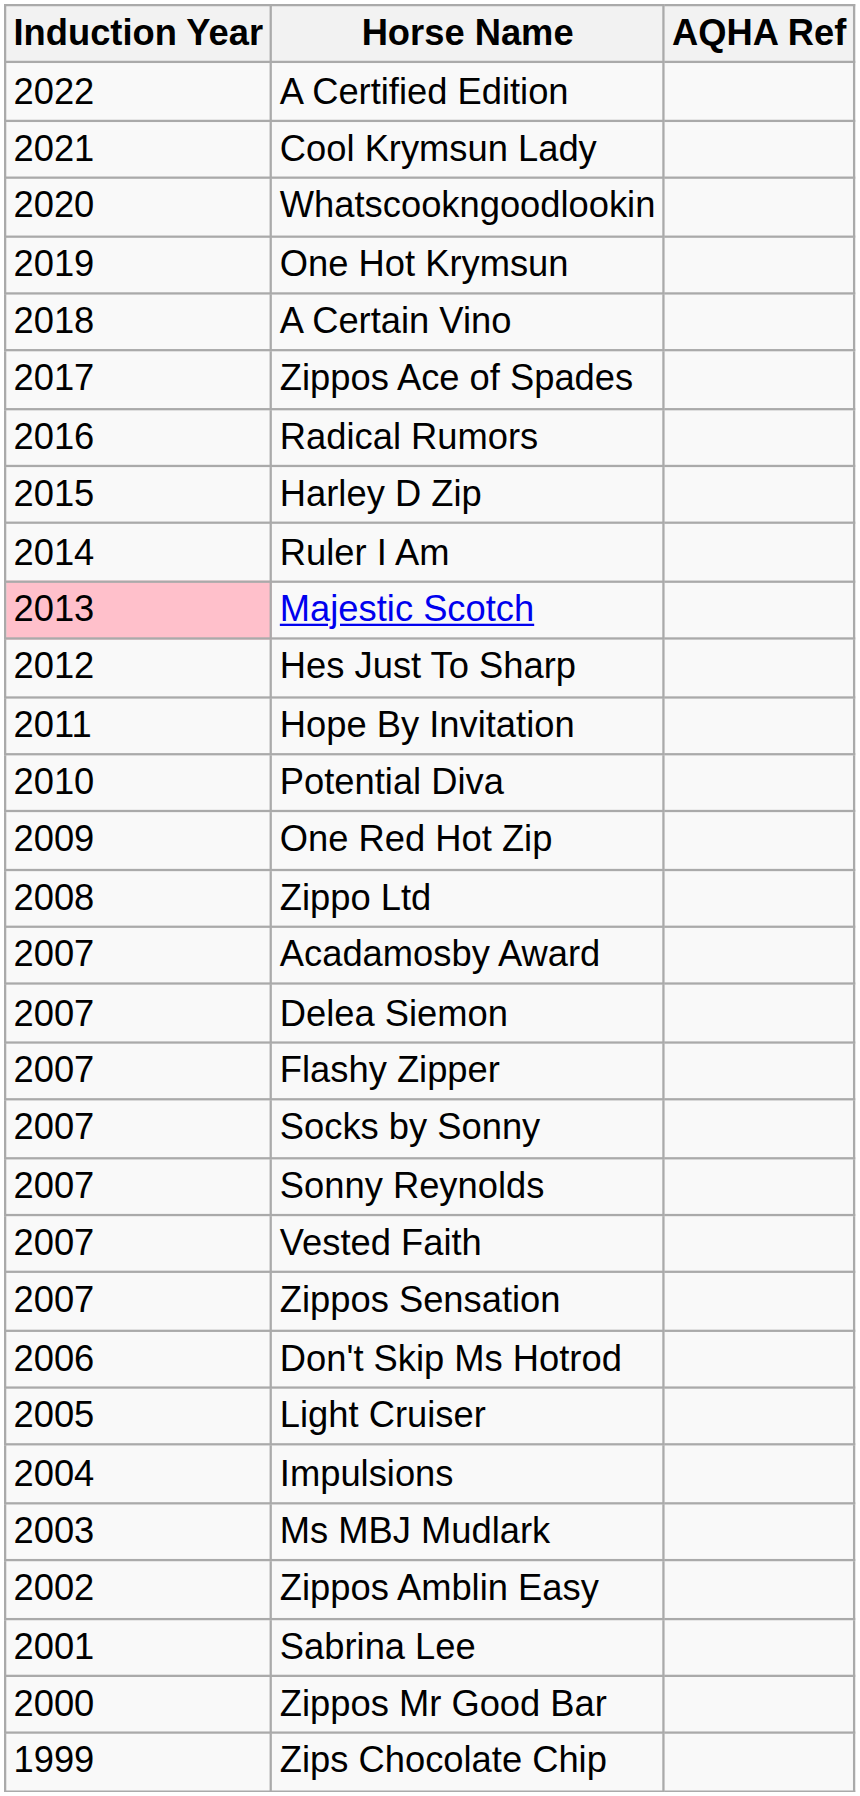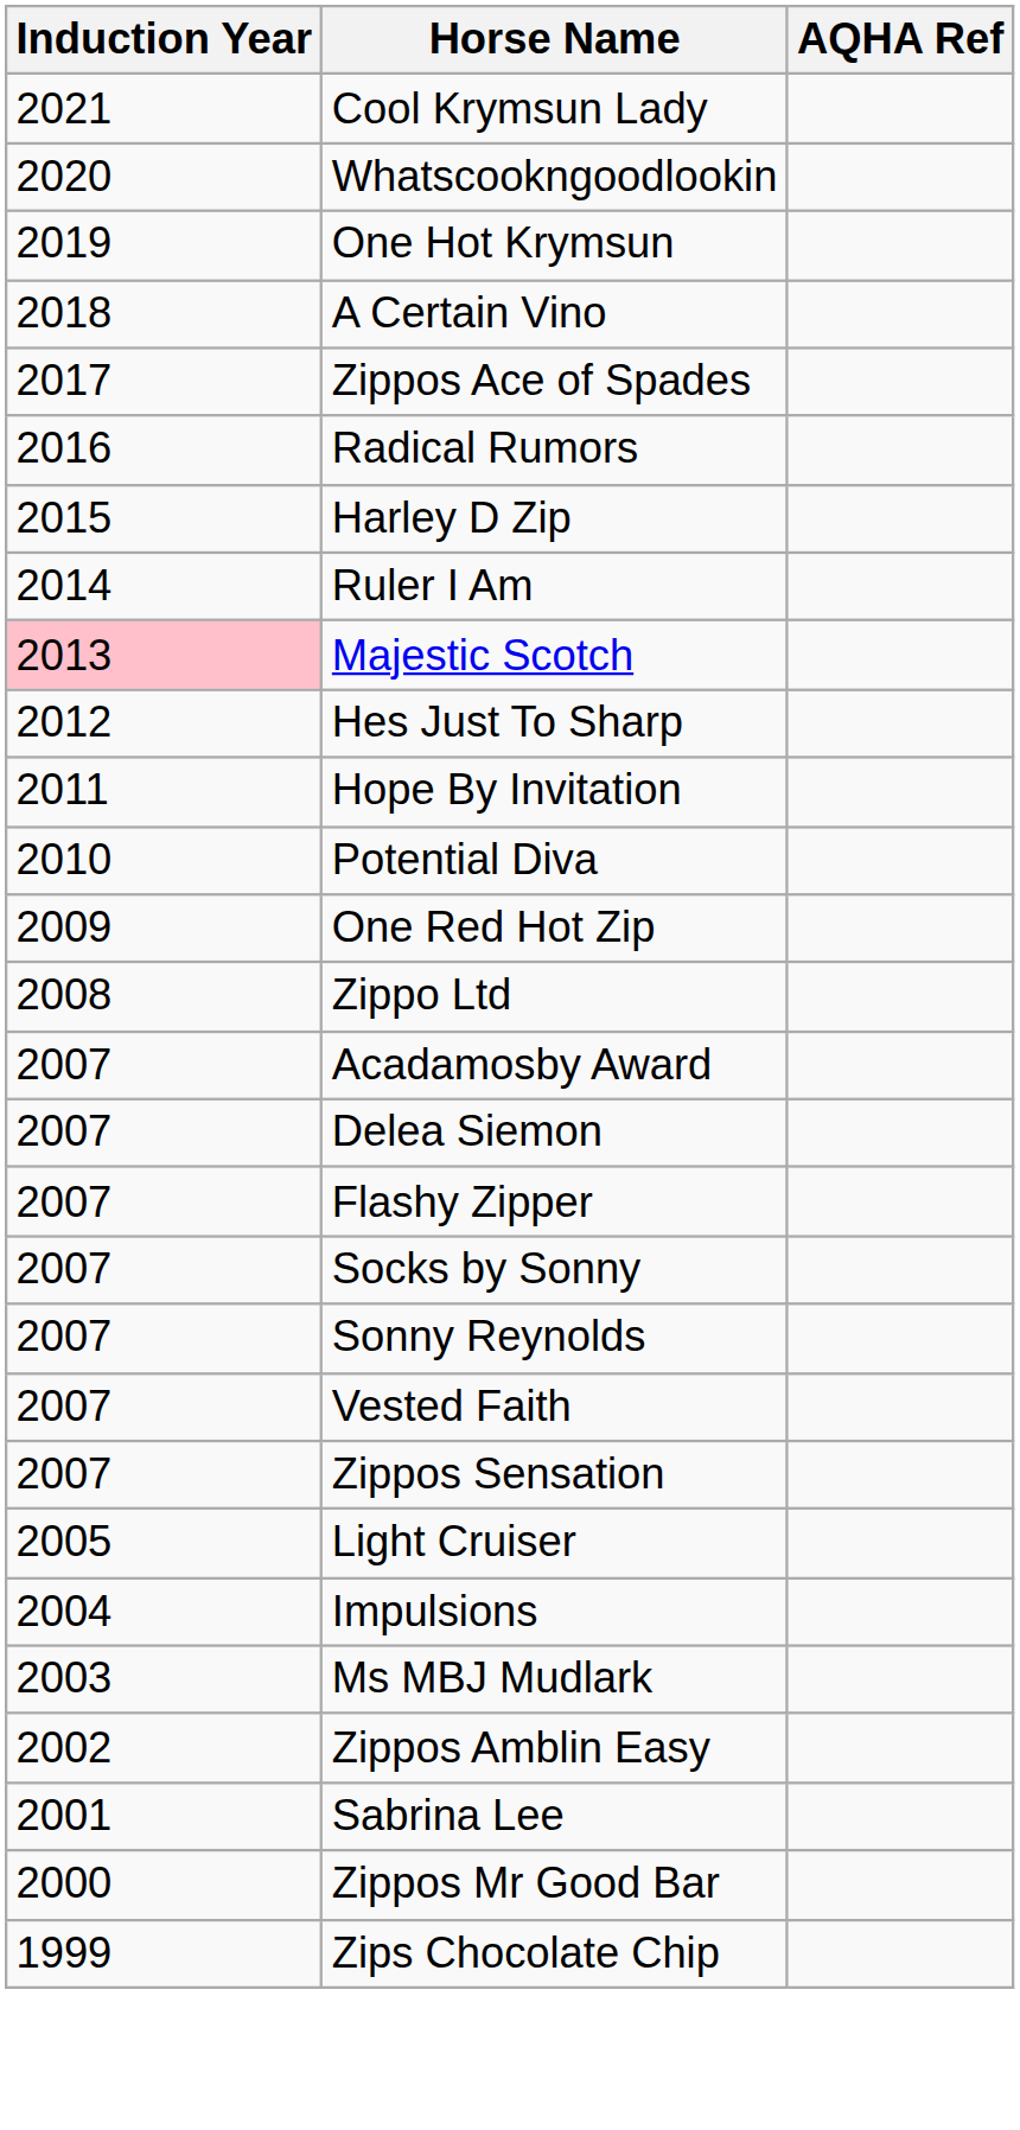- row: 2022 | A Certified Edition
- row: 2006 | Don't Skip Ms Hotrod
